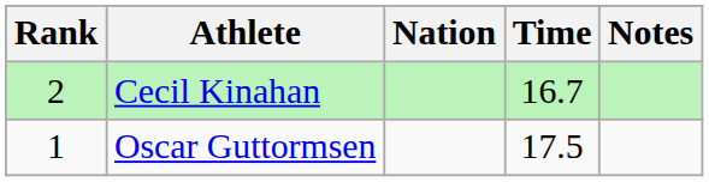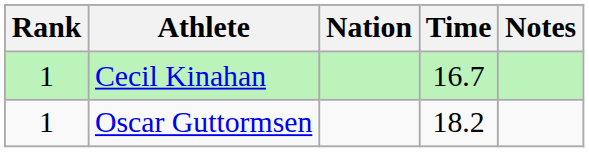Cecil Kinahan | Rank: 2 -> 1
Oscar Guttormsen | Time: 17.5 -> 18.2
